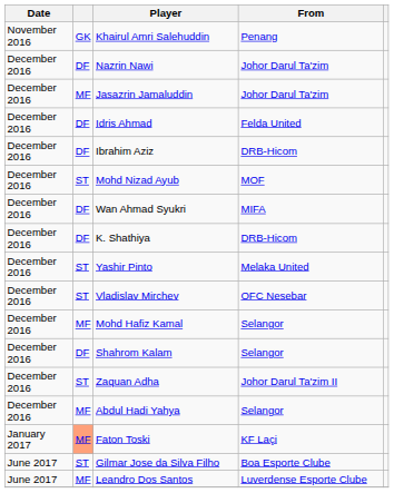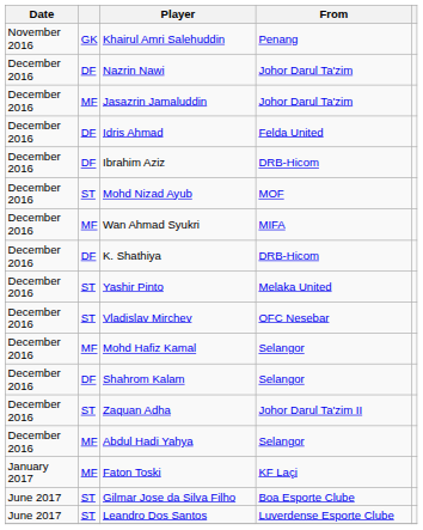Wan Ahmad Syukri | column 2: DF -> MF
Faton Toski | column 2: lightsalmon background -> no background
Leandro Dos Santos | column 2: MF -> ST
